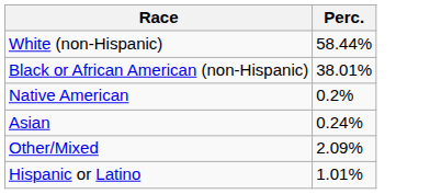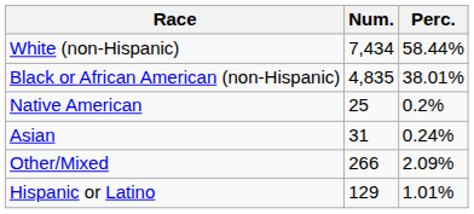+ column: Num. | 7,434 | 4,835 | 25 | 31 | 266 | 129
